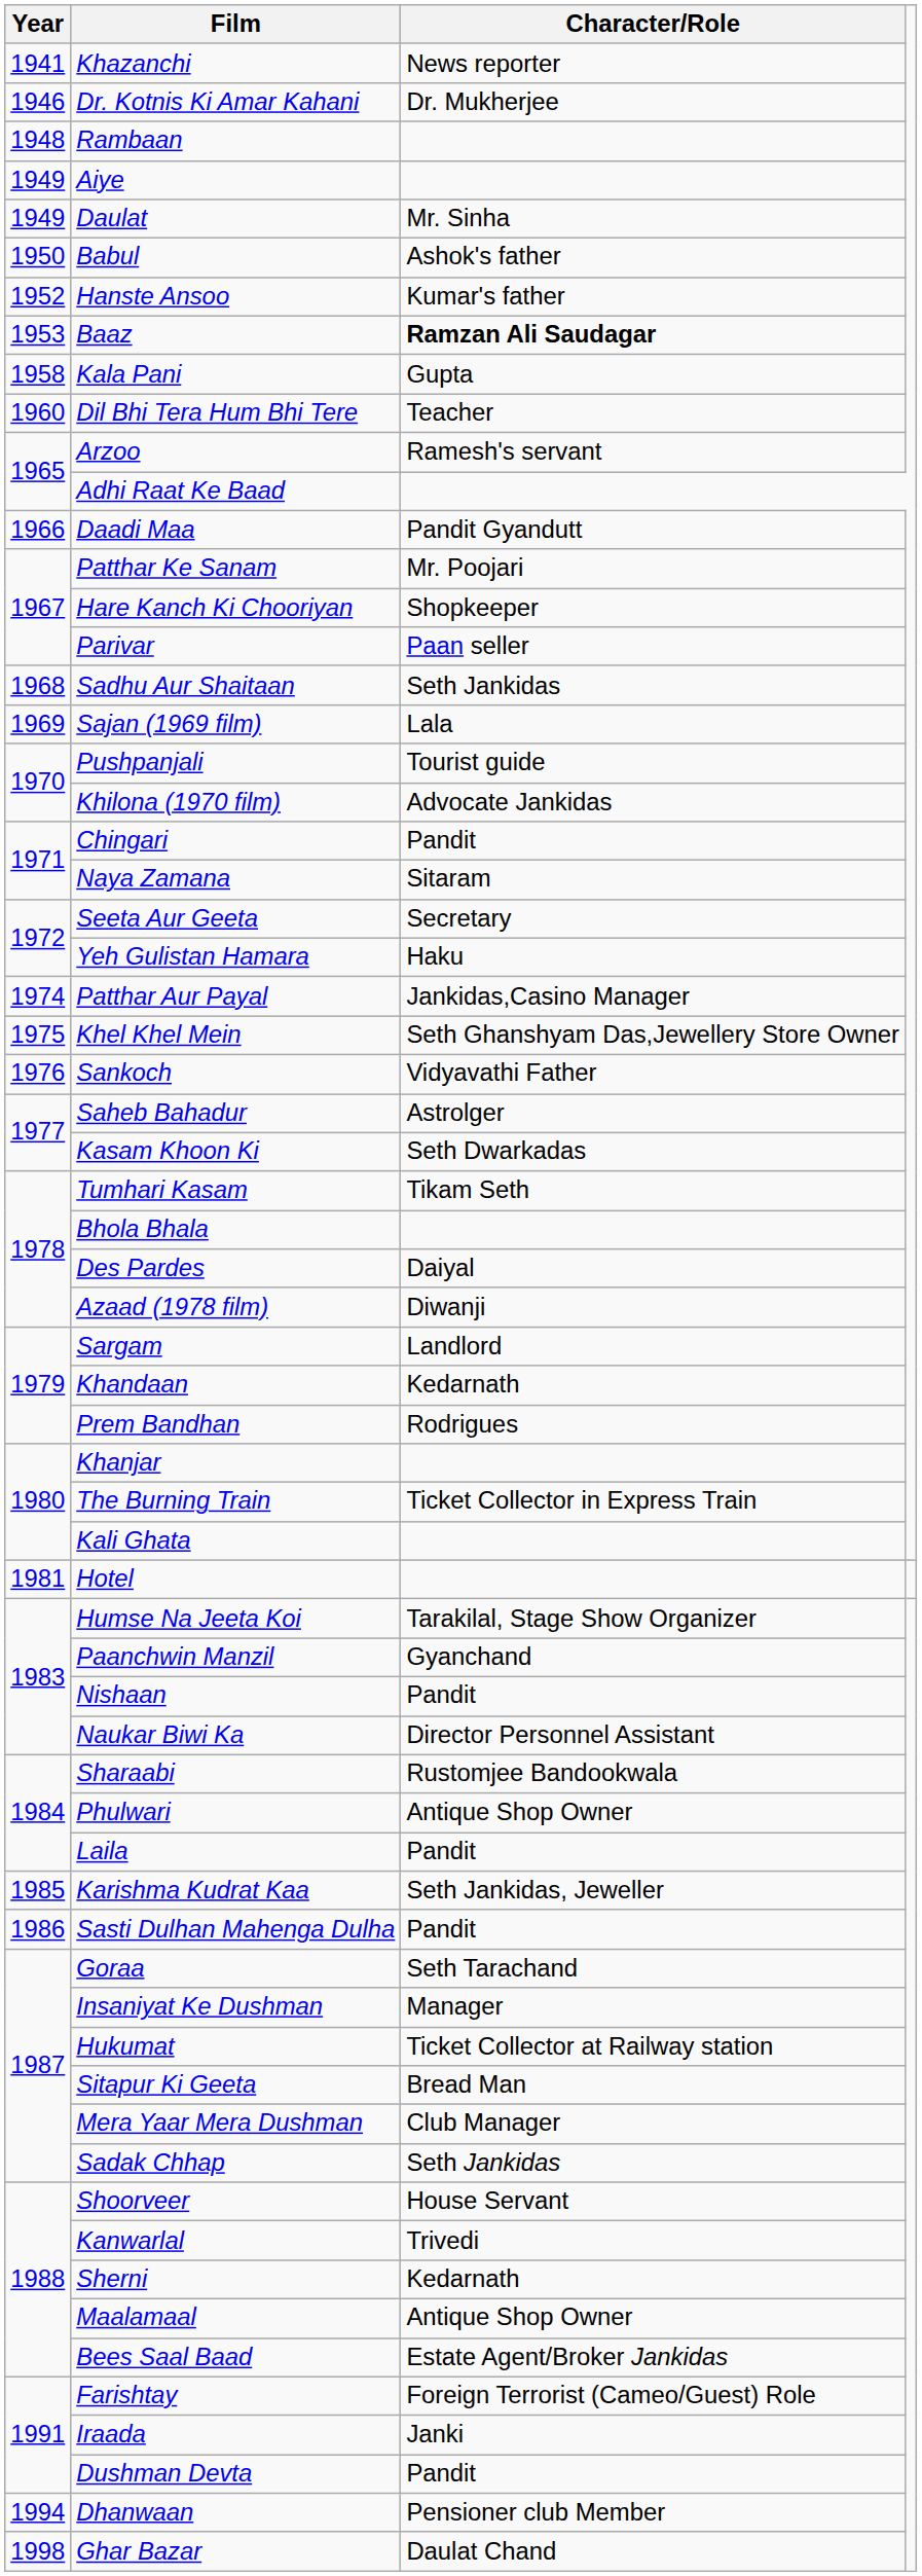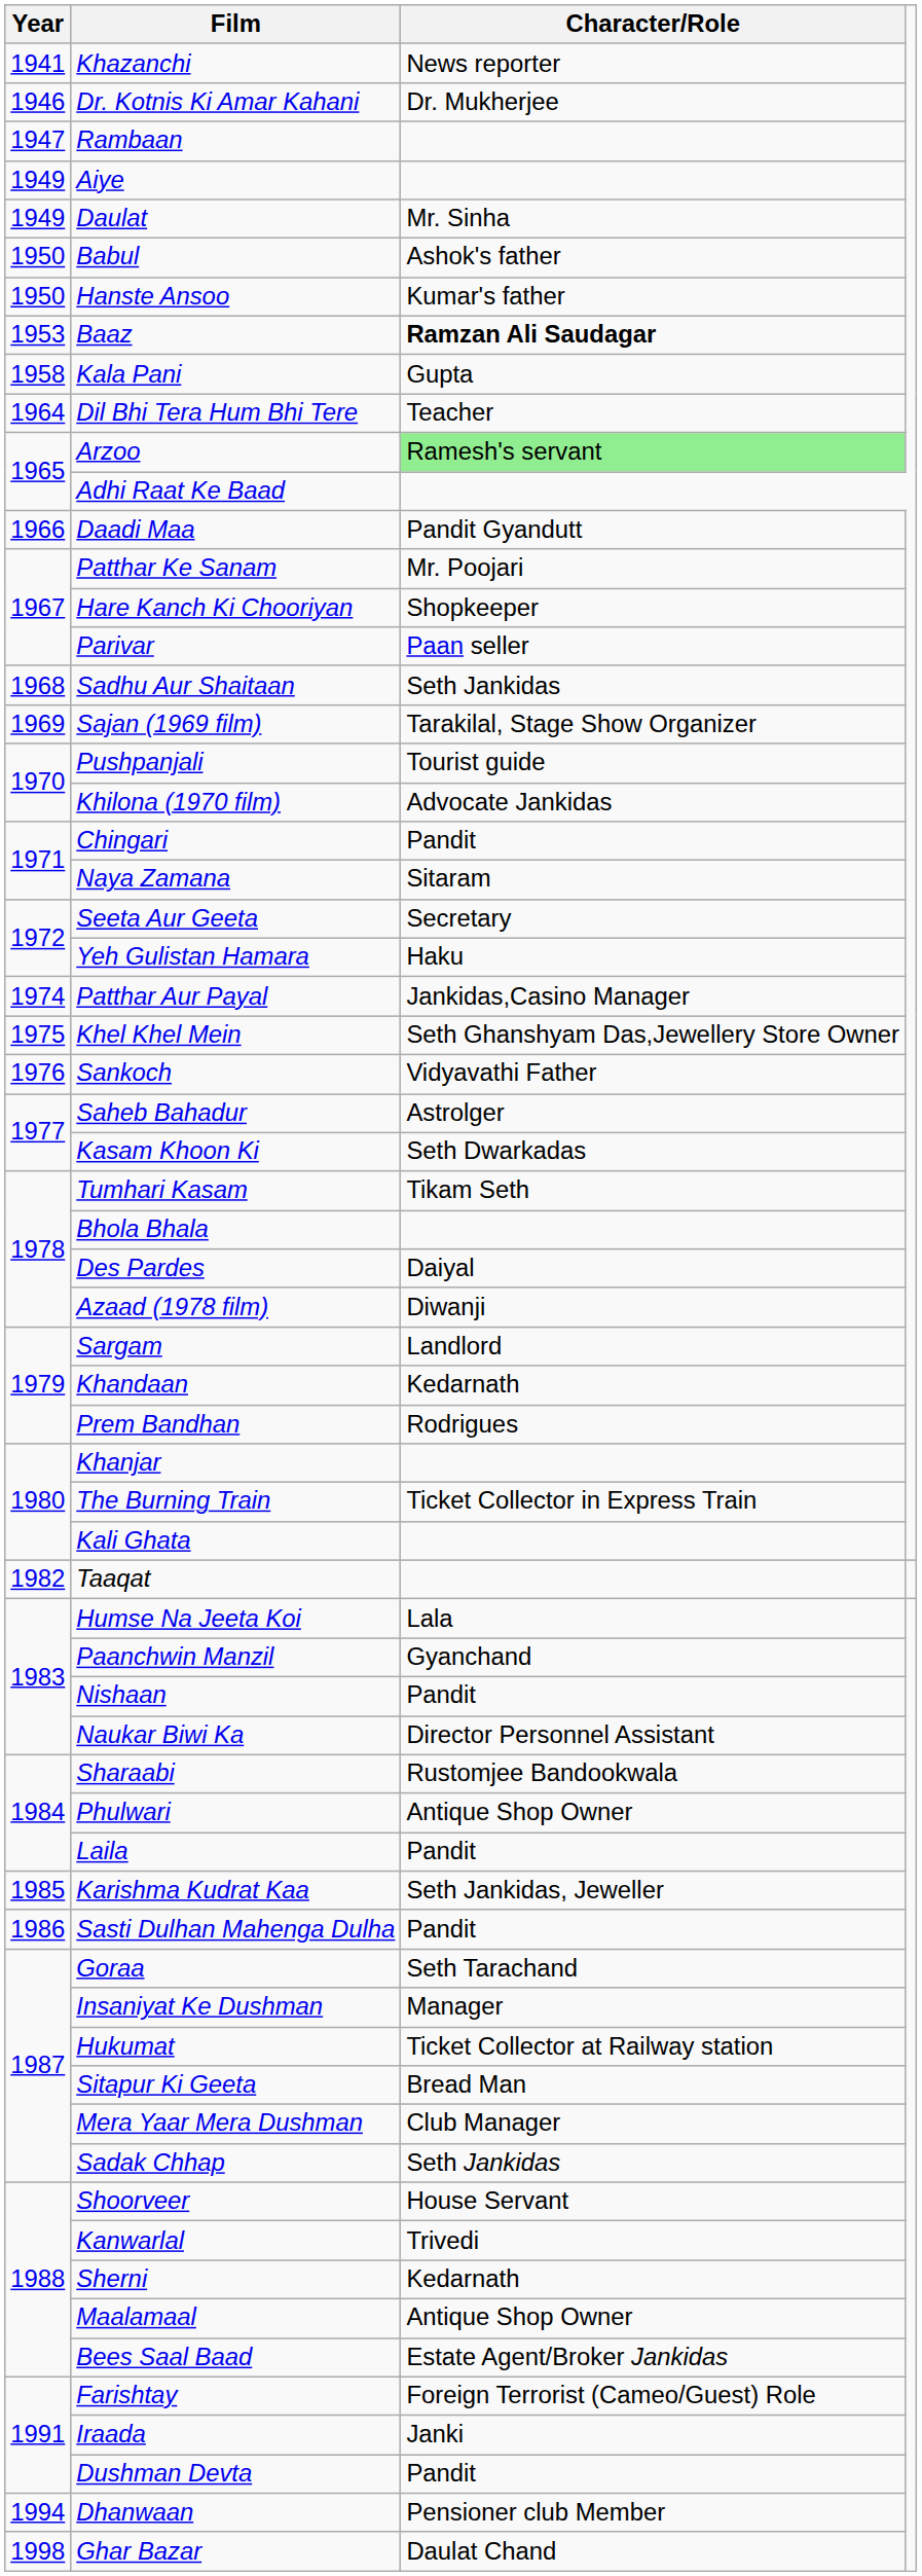Rambaan | Year: 1948 -> 1947
Hanste Ansoo | Year: 1952 -> 1950
Dil Bhi Tera Hum Bhi Tere | Year: 1960 -> 1964
Arzoo | Character/Role: no background -> lightgreen background
Sajan (1969 film) | Character/Role: Lala -> Tarakilal, Stage Show Organizer
- row: 1981 | Hotel
+ row: 1982 | Taaqat
Humse Na Jeeta Koi | Character/Role: Tarakilal, Stage Show Organizer -> Lala
